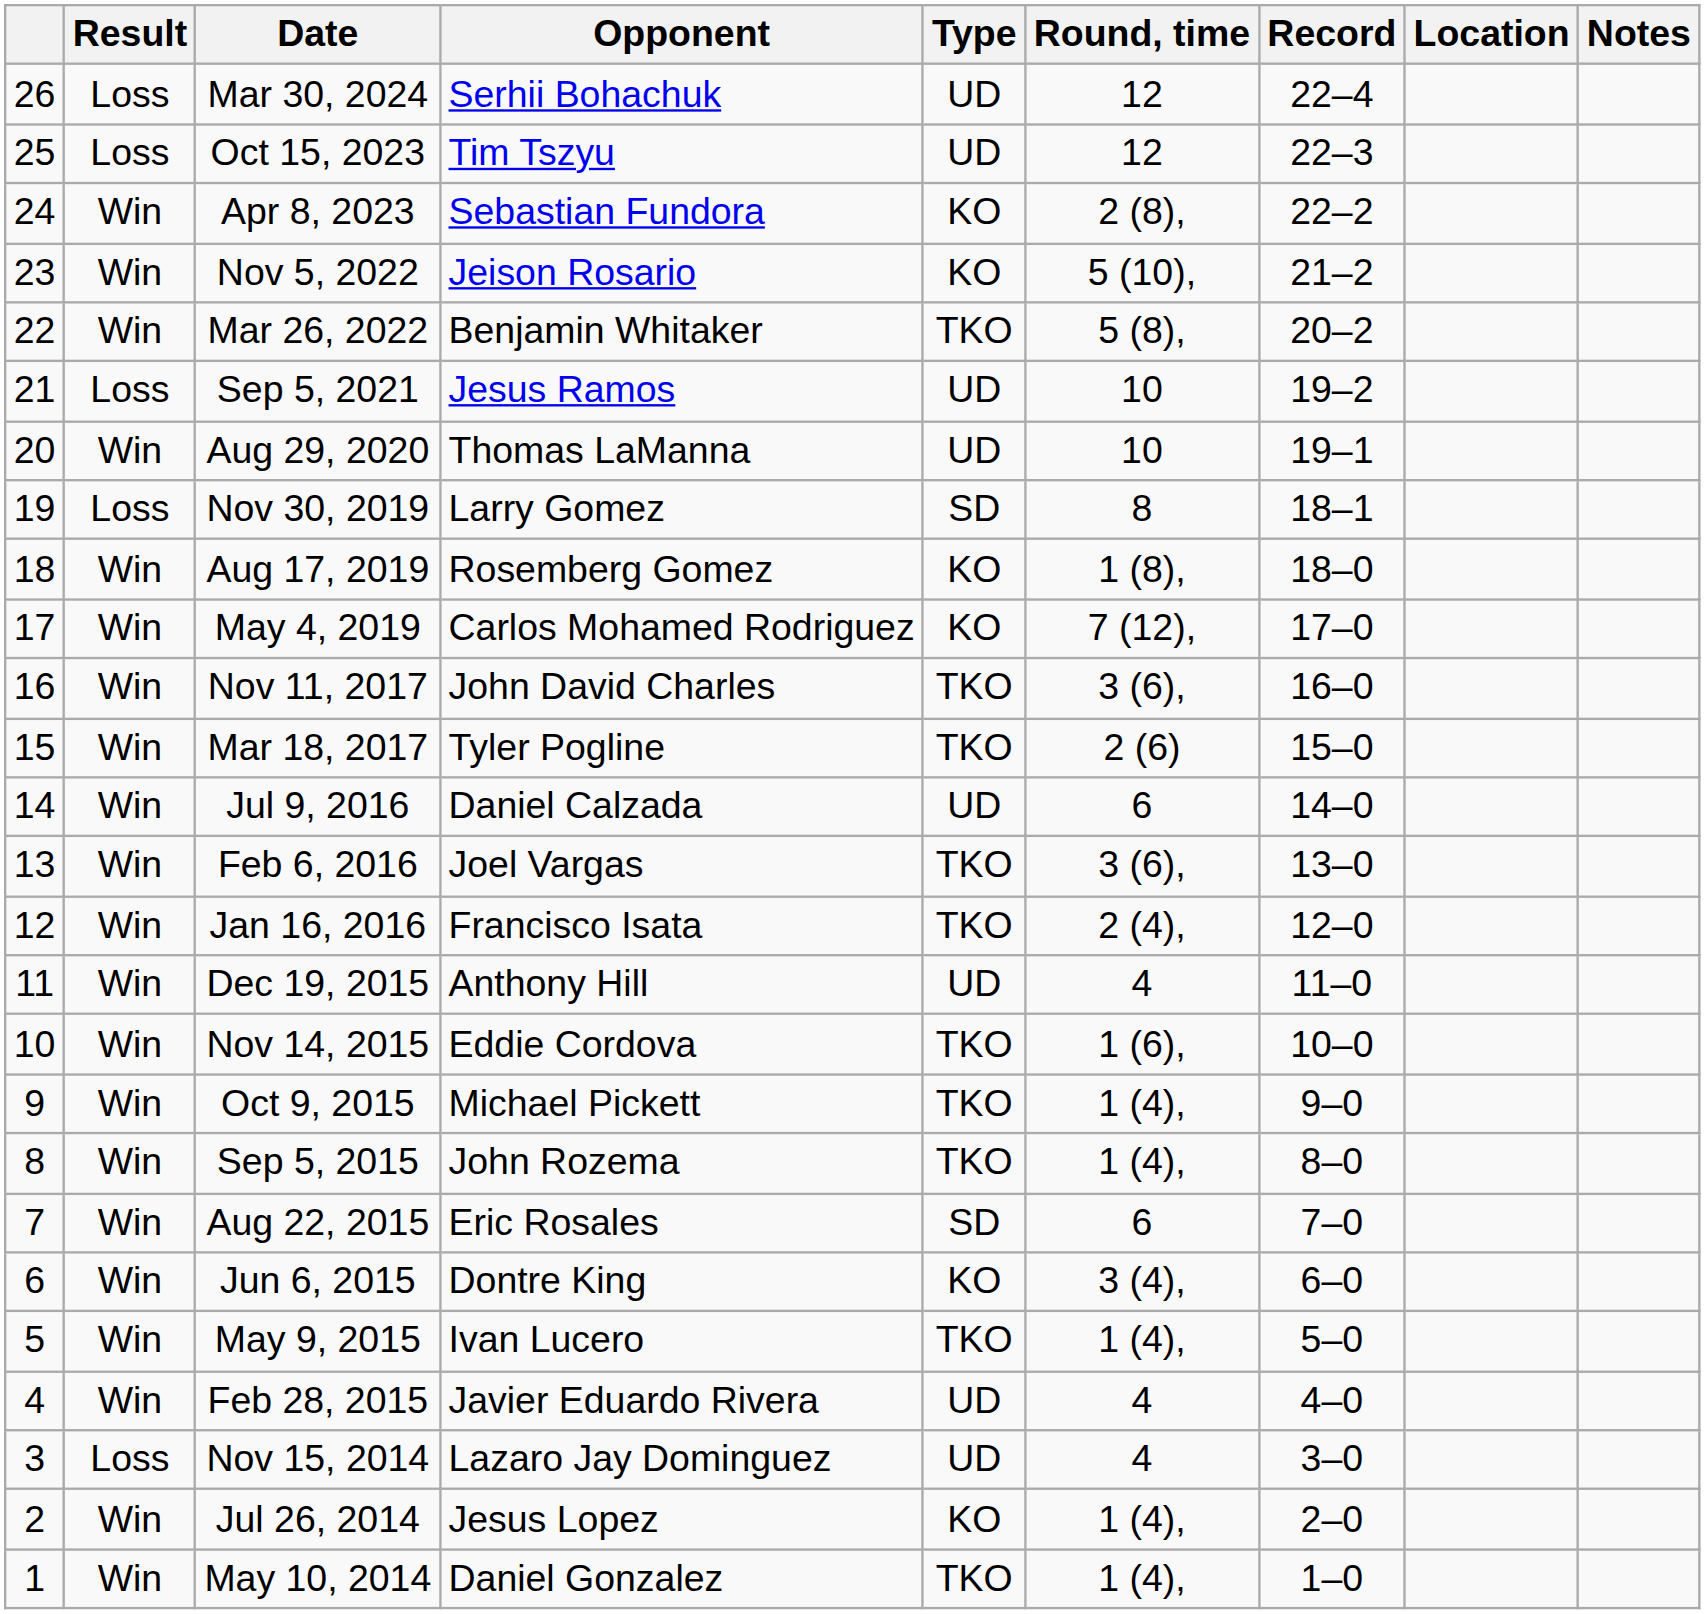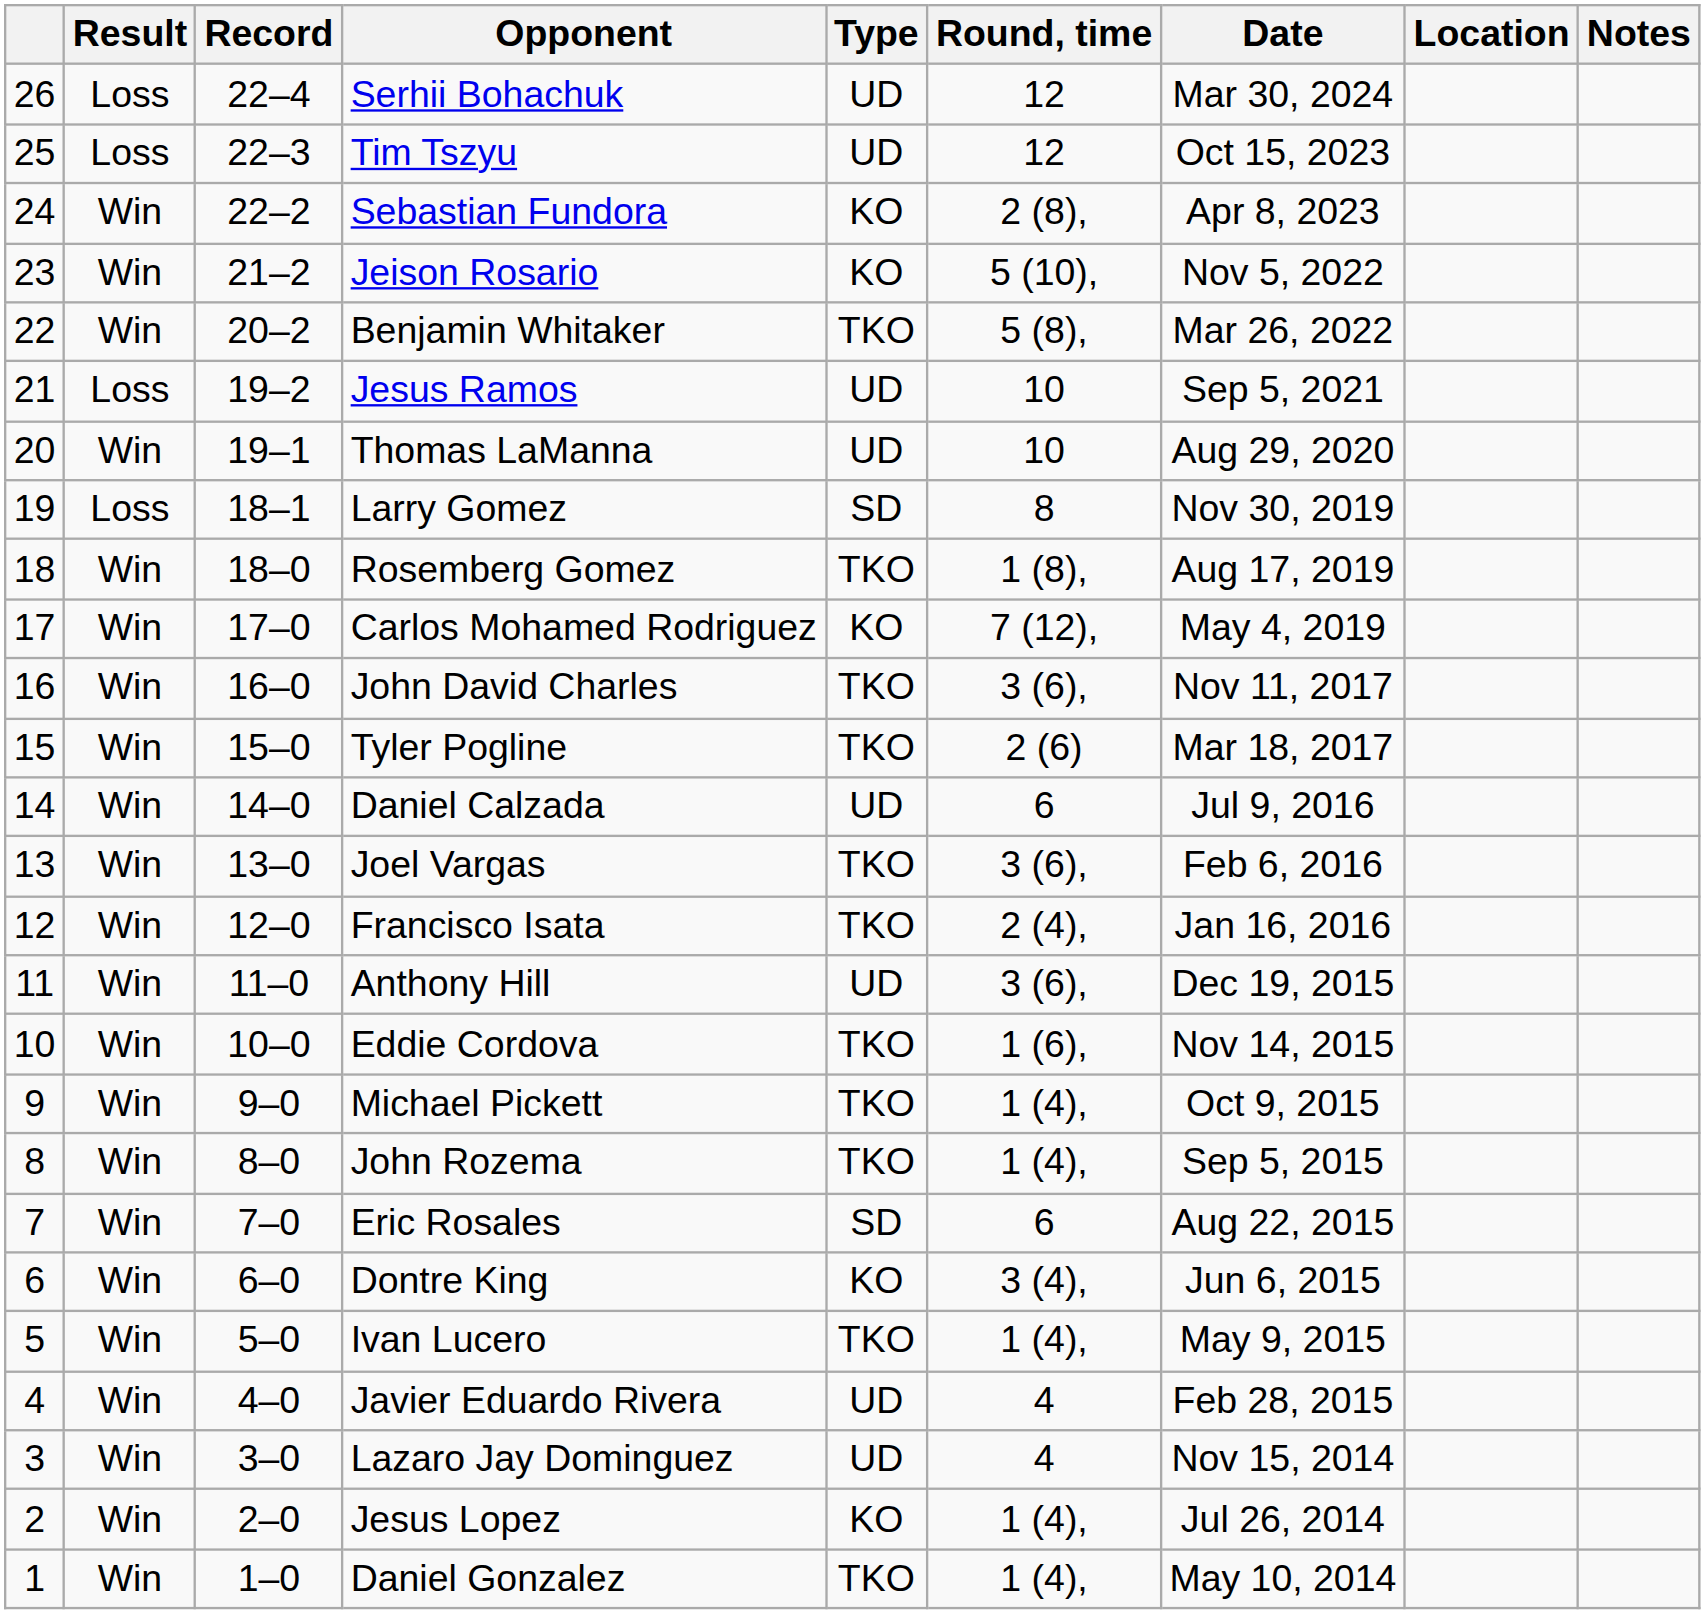columns swapped: Record <-> Date
Rosemberg Gomez | Type: KO -> TKO
Anthony Hill | Round, time: 4 -> 3 (6),
Lazaro Jay Dominguez | Result: Loss -> Win
